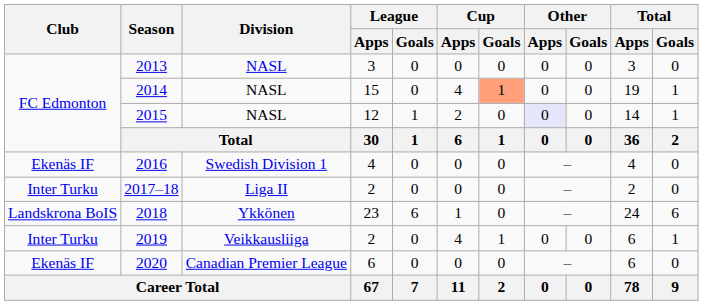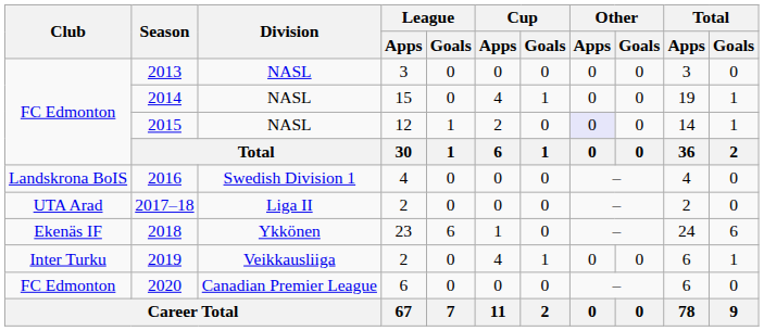2014 | Cup / Goals: lightsalmon background -> no background
2016 | Club: Ekenäs IF -> Landskrona BoIS
2017–18 | Club: Inter Turku -> UTA Arad
2018 | Club: Landskrona BoIS -> Ekenäs IF
2020 | Club: Ekenäs IF -> FC Edmonton
